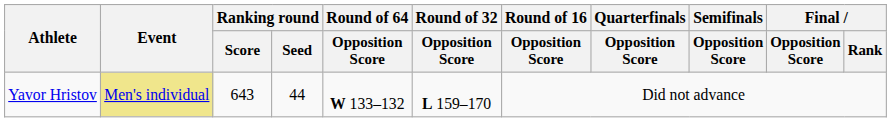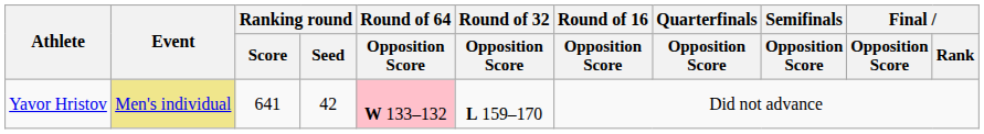Yavor Hristov | Ranking round / Score: 643 -> 641
Yavor Hristov | Ranking round / Seed: 44 -> 42
Yavor Hristov | Round of 64 / Opposition Score: no background -> pink background
